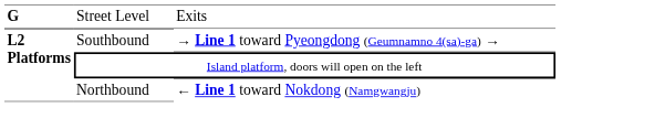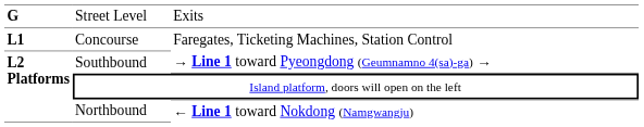+ row: L1 | Concourse | Faregates, Ticketing Machines, Station Control
